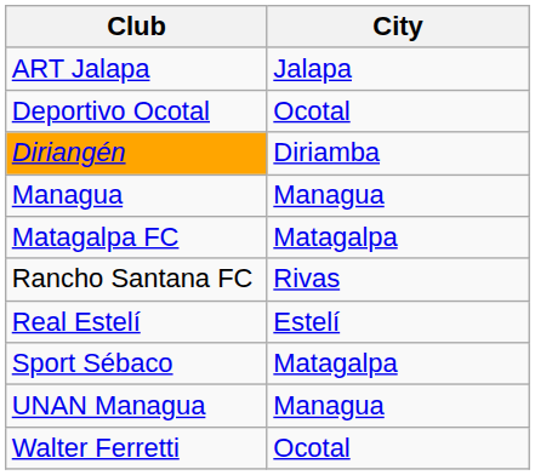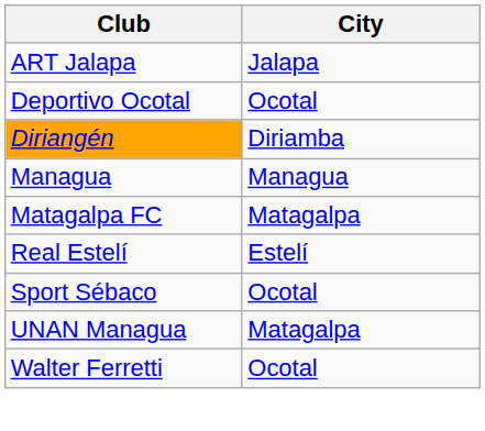- row: Rancho Santana FC | Rivas
Sport Sébaco | City: Matagalpa -> Ocotal
UNAN Managua | City: Managua -> Matagalpa
